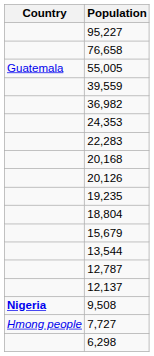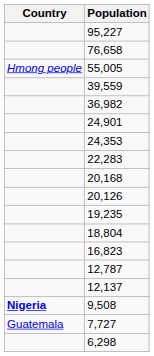55,005 | Country: Guatemala -> Hmong people
+ row: 24,901
+ row: 16,823
- row: 15,679
- row: 13,544
7,727 | Country: Hmong people -> Guatemala
